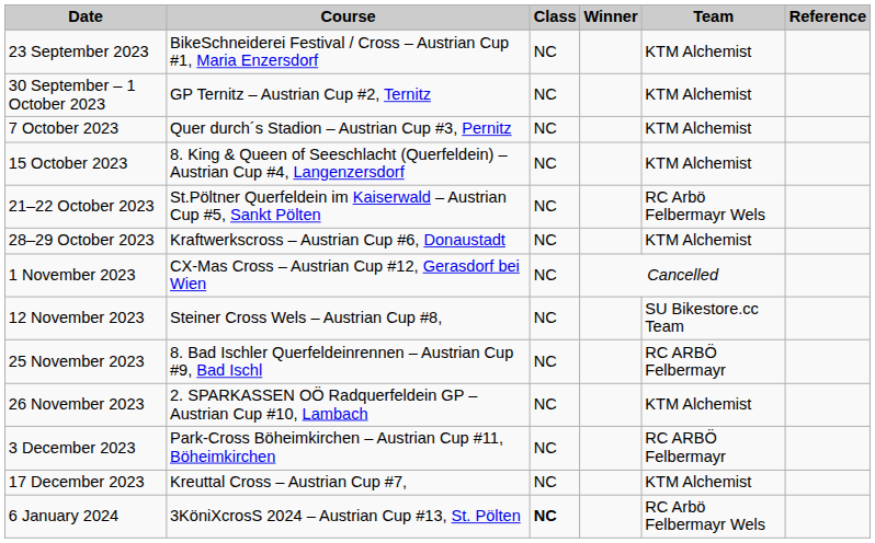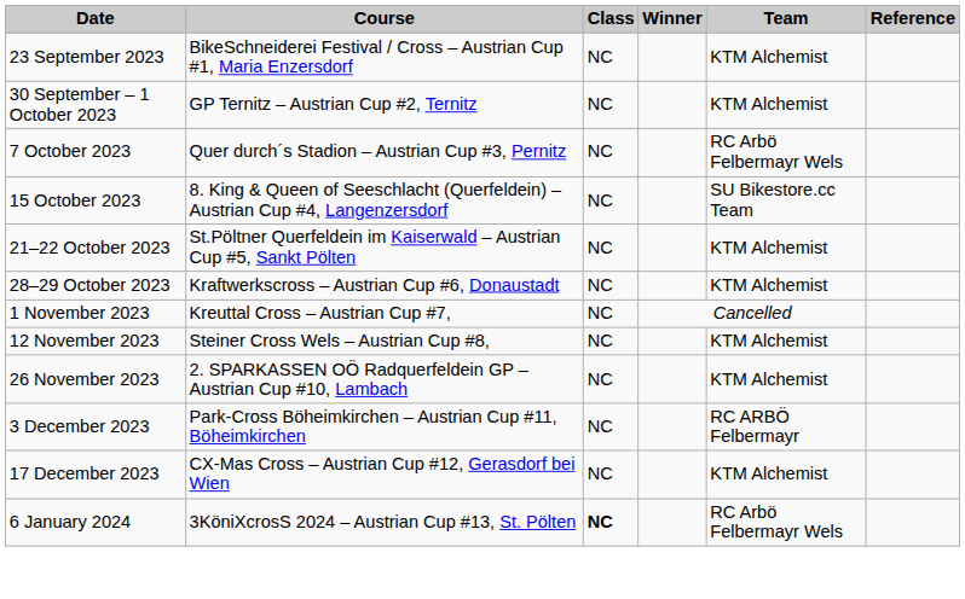7 October 2023 | Team: KTM Alchemist -> RC Arbö Felbermayr Wels
15 October 2023 | Team: KTM Alchemist -> SU Bikestore.cc Team
21–22 October 2023 | Team: RC Arbö Felbermayr Wels -> KTM Alchemist
1 November 2023 | Course: CX-Mas Cross – Austrian Cup #12, Gerasdorf bei Wien -> Kreuttal Cross – Austrian Cup #7,
12 November 2023 | Team: SU Bikestore.cc Team -> KTM Alchemist
- row: 25 November 2023 | 8. Bad Ischler Querfeldeinrennen – Austrian Cup #9, Bad Ischl | NC | RC ARBÖ Felbermayr
17 December 2023 | Course: Kreuttal Cross – Austrian Cup #7, -> CX-Mas Cross – Austrian Cup #12, Gerasdorf bei Wien
